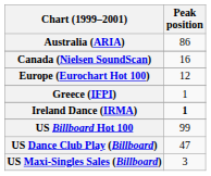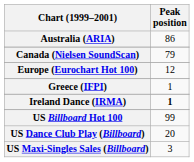Canada (Nielsen SoundScan) | Peak position: 16 -> 79
US Dance Club Play (Billboard) | Peak position: 47 -> 20
